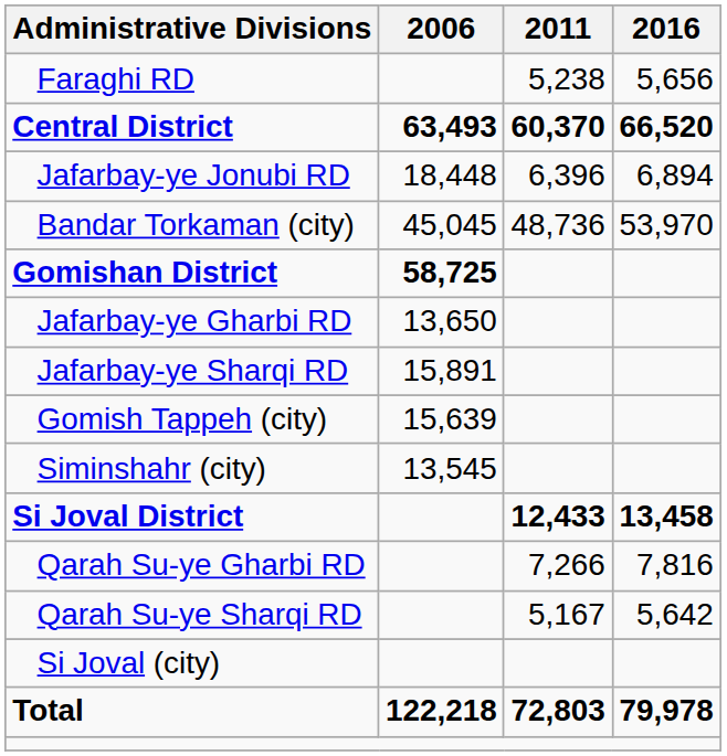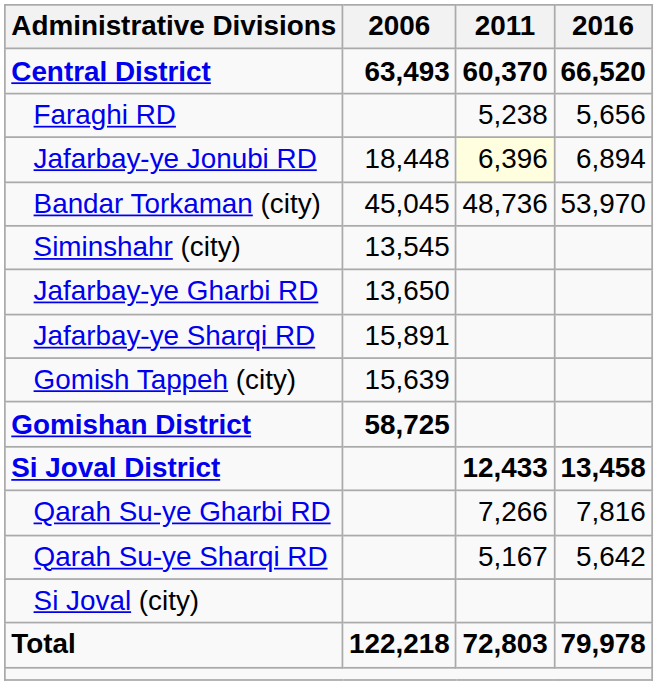rows swapped: Central District <-> Faraghi RD
Jafarbay-ye Jonubi RD | 2011: no background -> lightyellow background
rows swapped: Gomishan District <-> Siminshahr (city)
